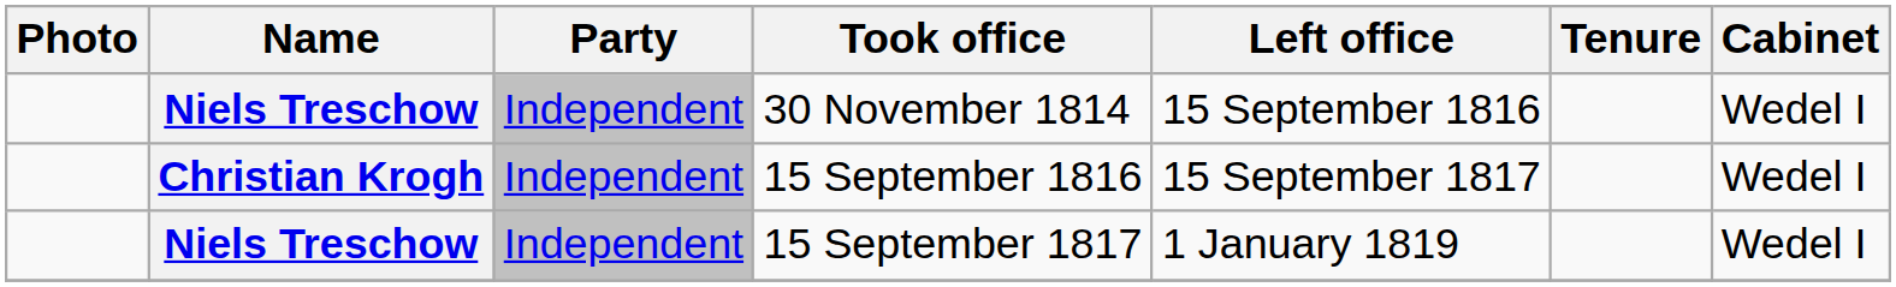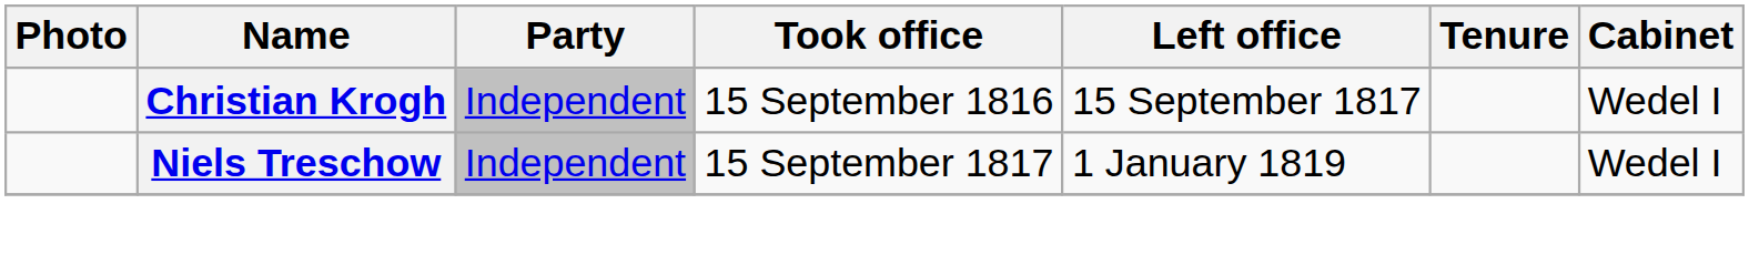- row: Niels Treschow | Independent | 30 November 1814 | 15 September 1816 | Wedel I
